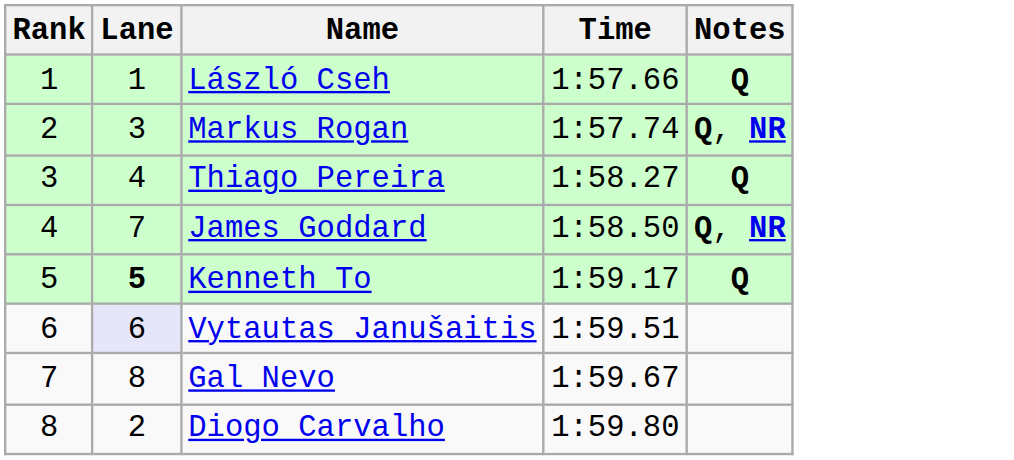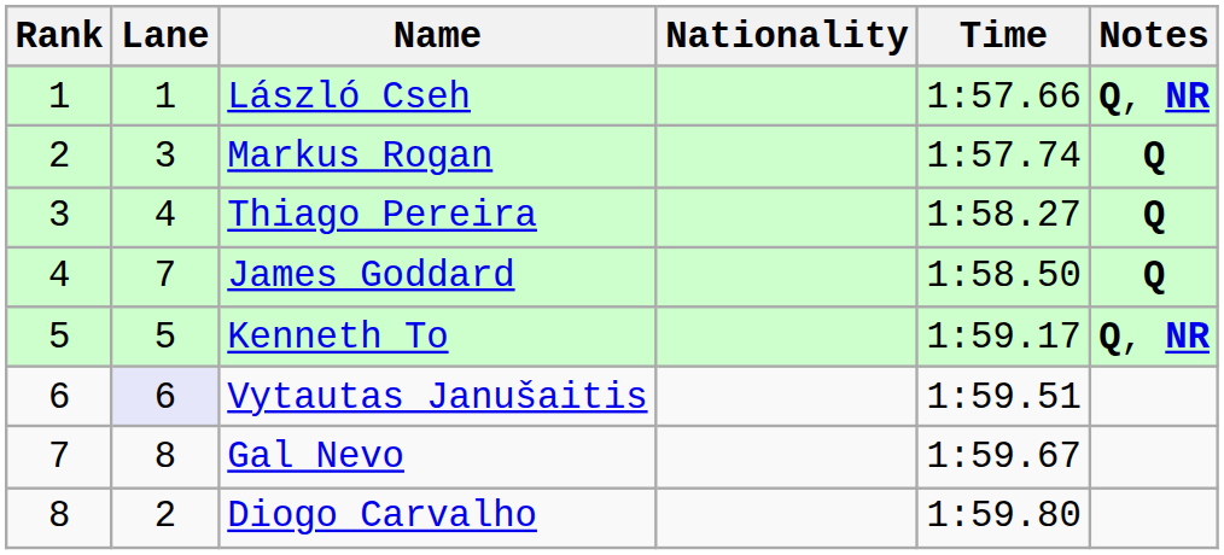+ column: Nationality
László Cseh | Notes: Q -> Q, NR
Markus Rogan | Notes: Q, NR -> Q
James Goddard | Notes: Q, NR -> Q
Kenneth To | Lane: bold -> normal
Kenneth To | Notes: Q -> Q, NR
